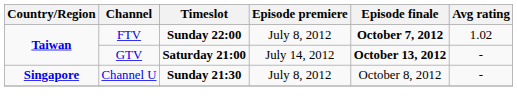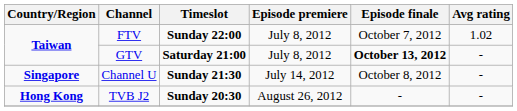FTV | Episode finale: bold -> normal
GTV | Episode premiere: July 14, 2012 -> July 8, 2012
Channel U | Episode premiere: July 8, 2012 -> July 14, 2012
+ row: Hong Kong | TVB J2 | Sunday 20:30 | August 26, 2012 | - | -
